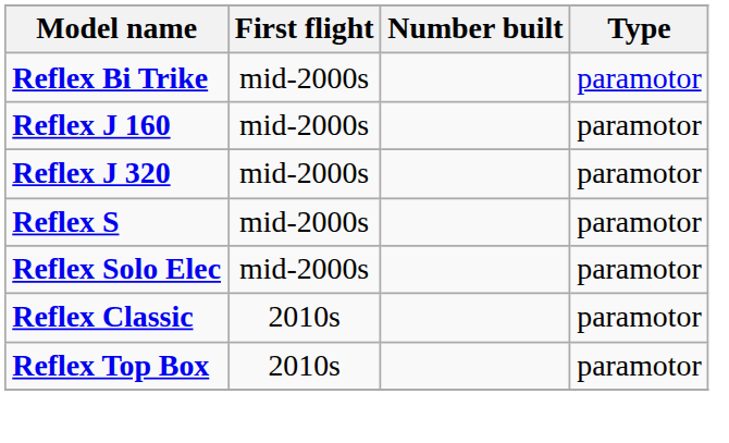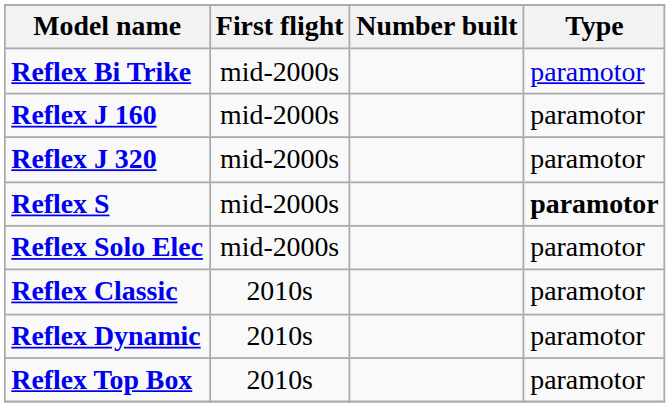Reflex S | Type: normal -> bold
+ row: Reflex Dynamic | 2010s | paramotor
